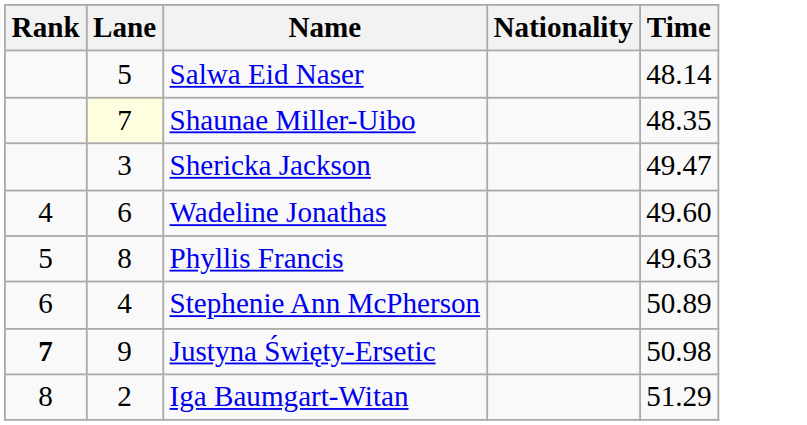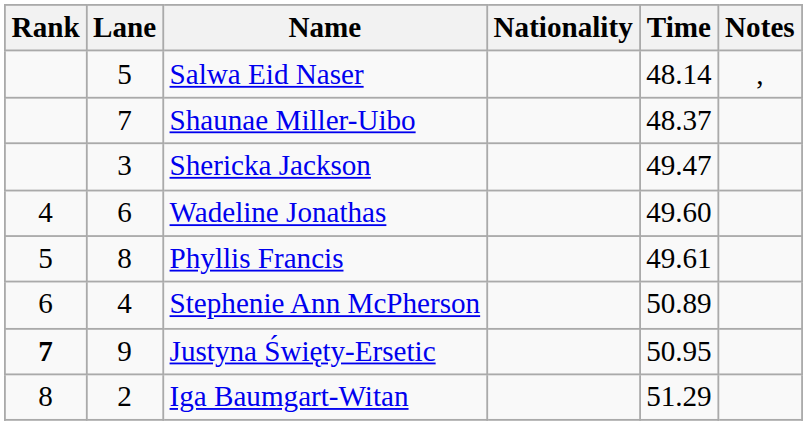+ column: Notes | ,
Shaunae Miller-Uibo | Lane: lightyellow background -> no background
Shaunae Miller-Uibo | Time: 48.35 -> 48.37
Phyllis Francis | Time: 49.63 -> 49.61
Justyna Święty-Ersetic | Time: 50.98 -> 50.95
